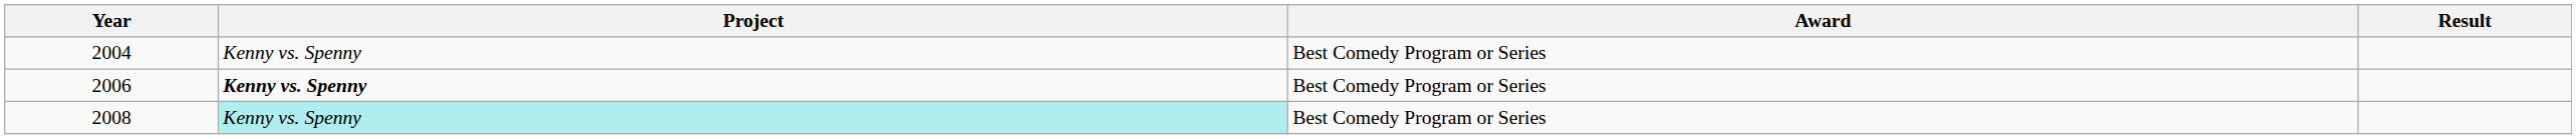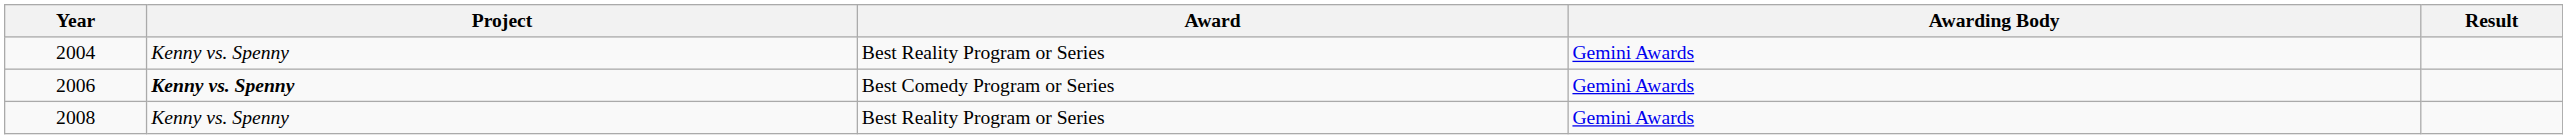+ column: Awarding Body | Gemini Awards | Gemini Awards | Gemini Awards
2004 | Award: Best Comedy Program or Series -> Best Reality Program or Series
2008 | Project: paleturquoise background -> no background
2008 | Award: Best Comedy Program or Series -> Best Reality Program or Series
